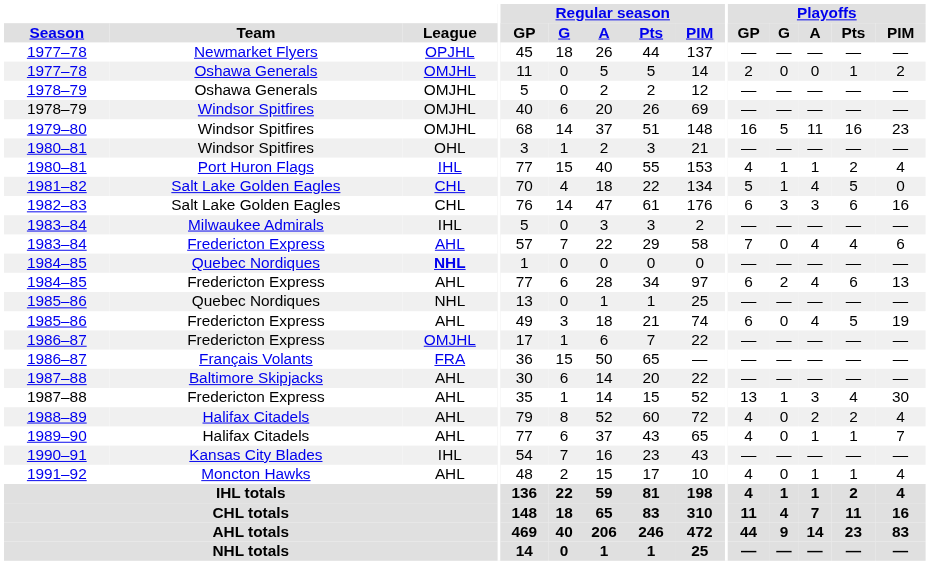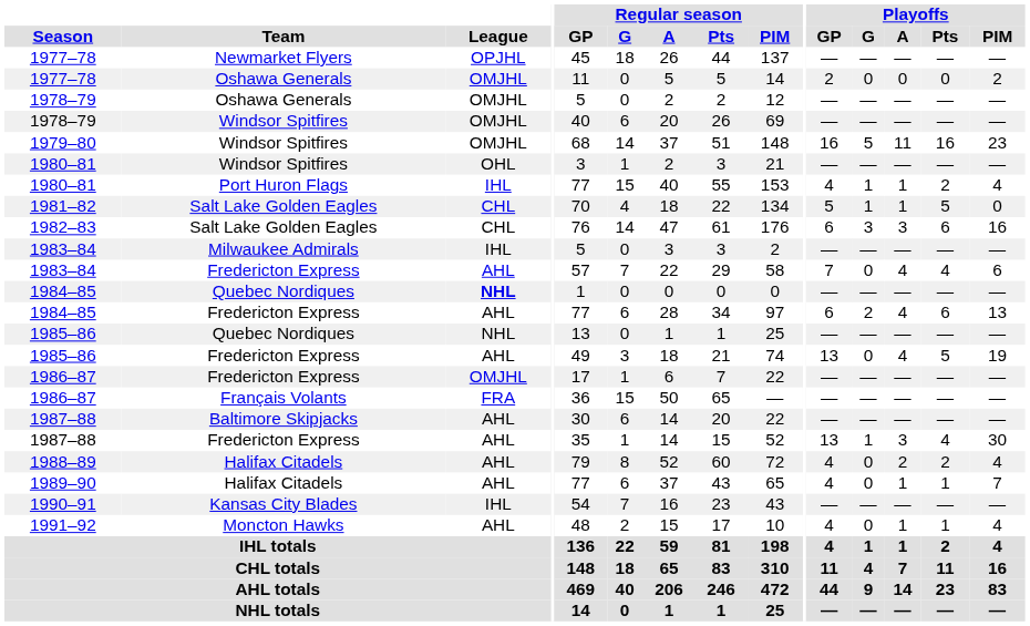1977–78 / Oshawa Generals | Playoffs / Pts: 1 -> 0
1981–82 | Playoffs / A: 4 -> 1
1985–86 / Fredericton Express | Playoffs / GP: 6 -> 13
